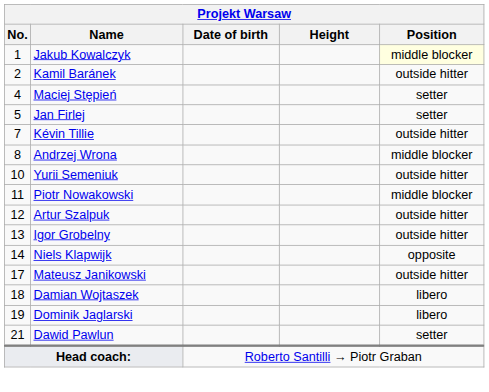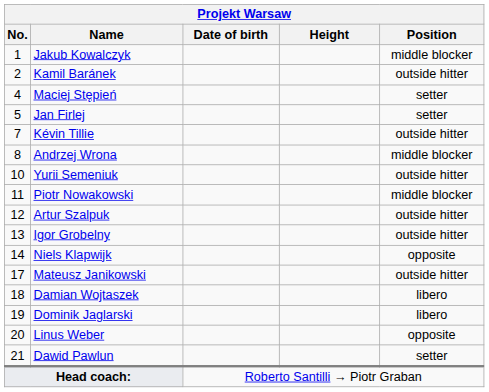Jakub Kowalczyk | Position: lightyellow background -> no background
+ row: 20 | Linus Weber | opposite
